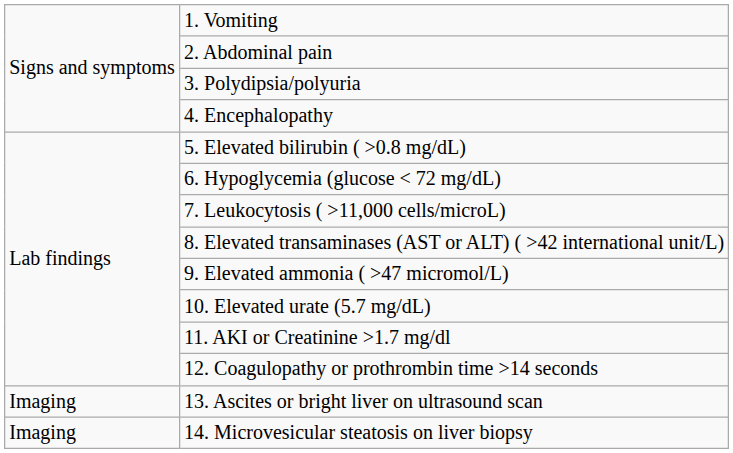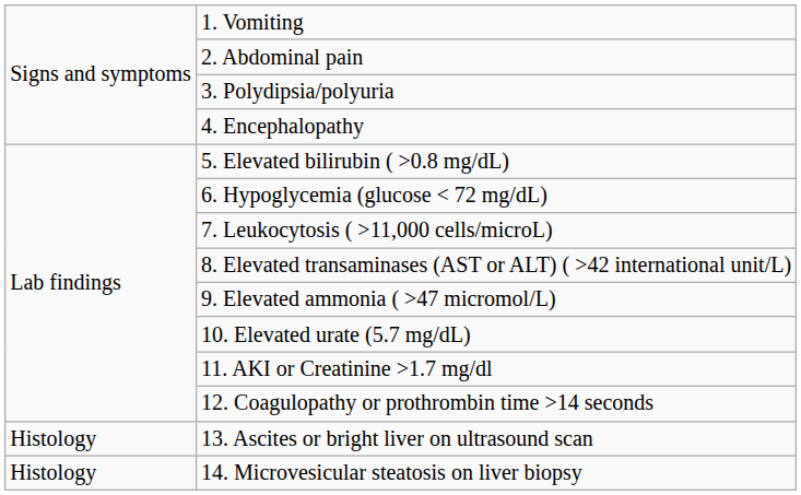13. Ascites or bright liver on ultrasound scan | column 1: Imaging -> Histology
14. Microvesicular steatosis on liver biopsy | column 1: Imaging -> Histology
